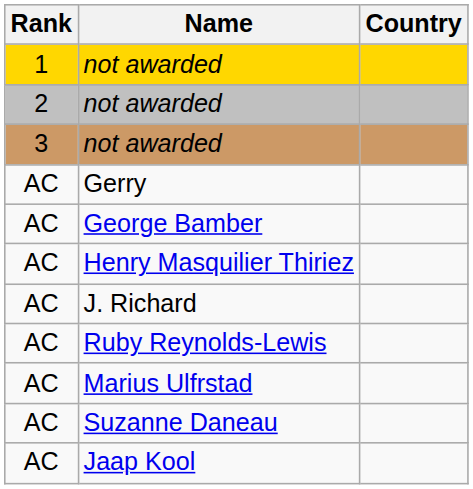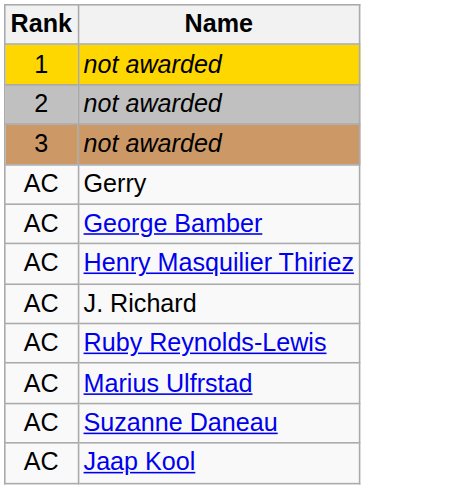- column: Country
